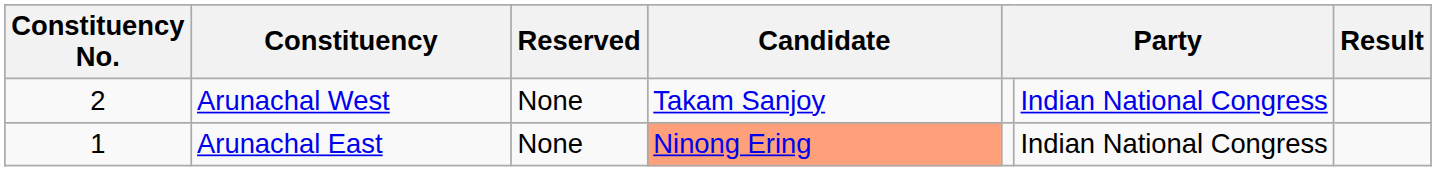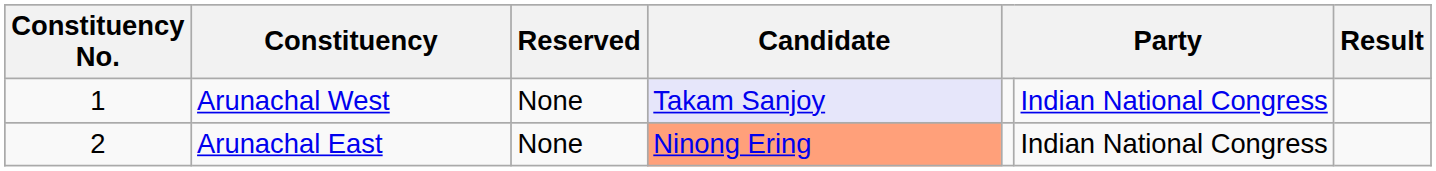Arunachal West | Constituency No.: 2 -> 1
Arunachal West | Candidate: no background -> lavender background
Arunachal East | Constituency No.: 1 -> 2
